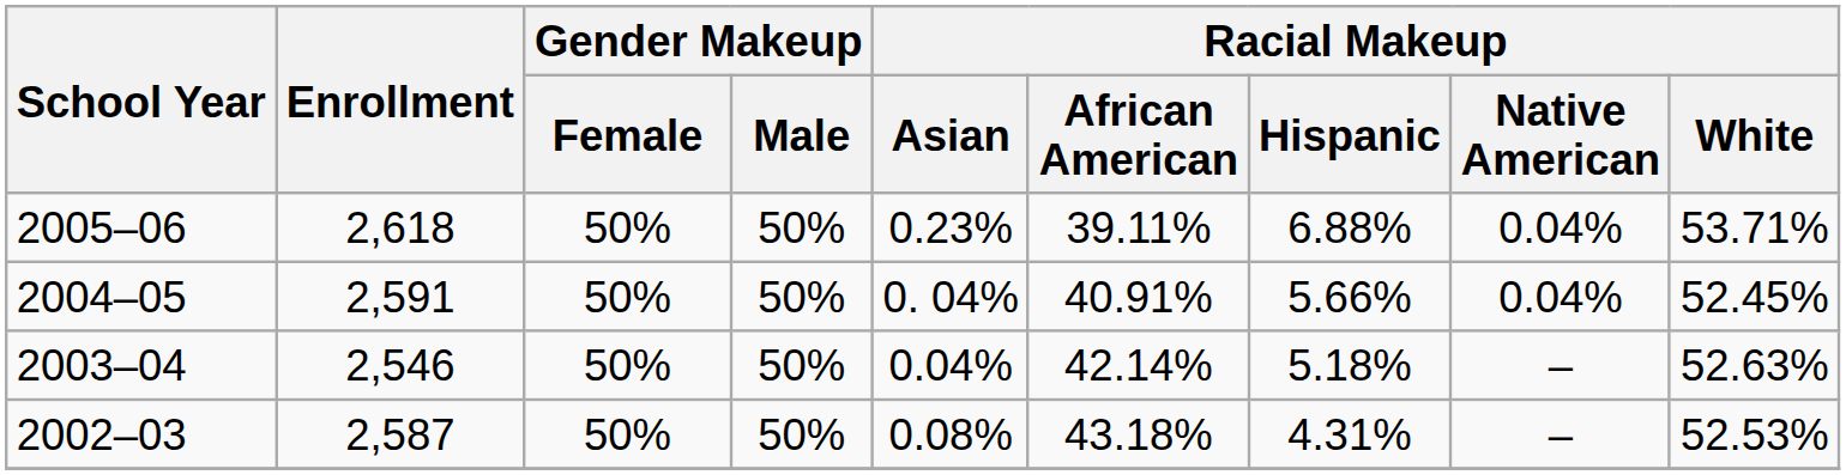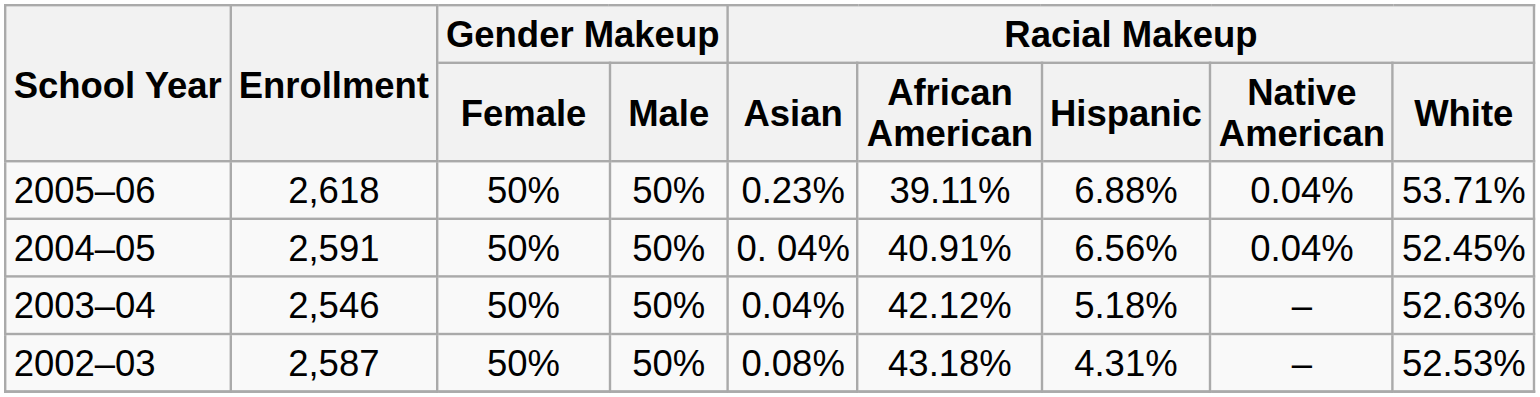2004–05 | Racial Makeup / Hispanic: 5.66% -> 6.56%
2003–04 | Racial Makeup / African American: 42.14% -> 42.12%
